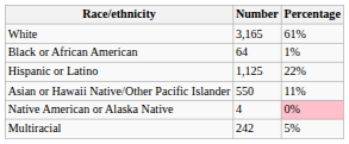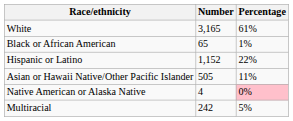Black or African American | Number: 64 -> 65
Hispanic or Latino | Number: 1,125 -> 1,152
Asian or Hawaii Native/Other Pacific Islander | Number: 550 -> 505
